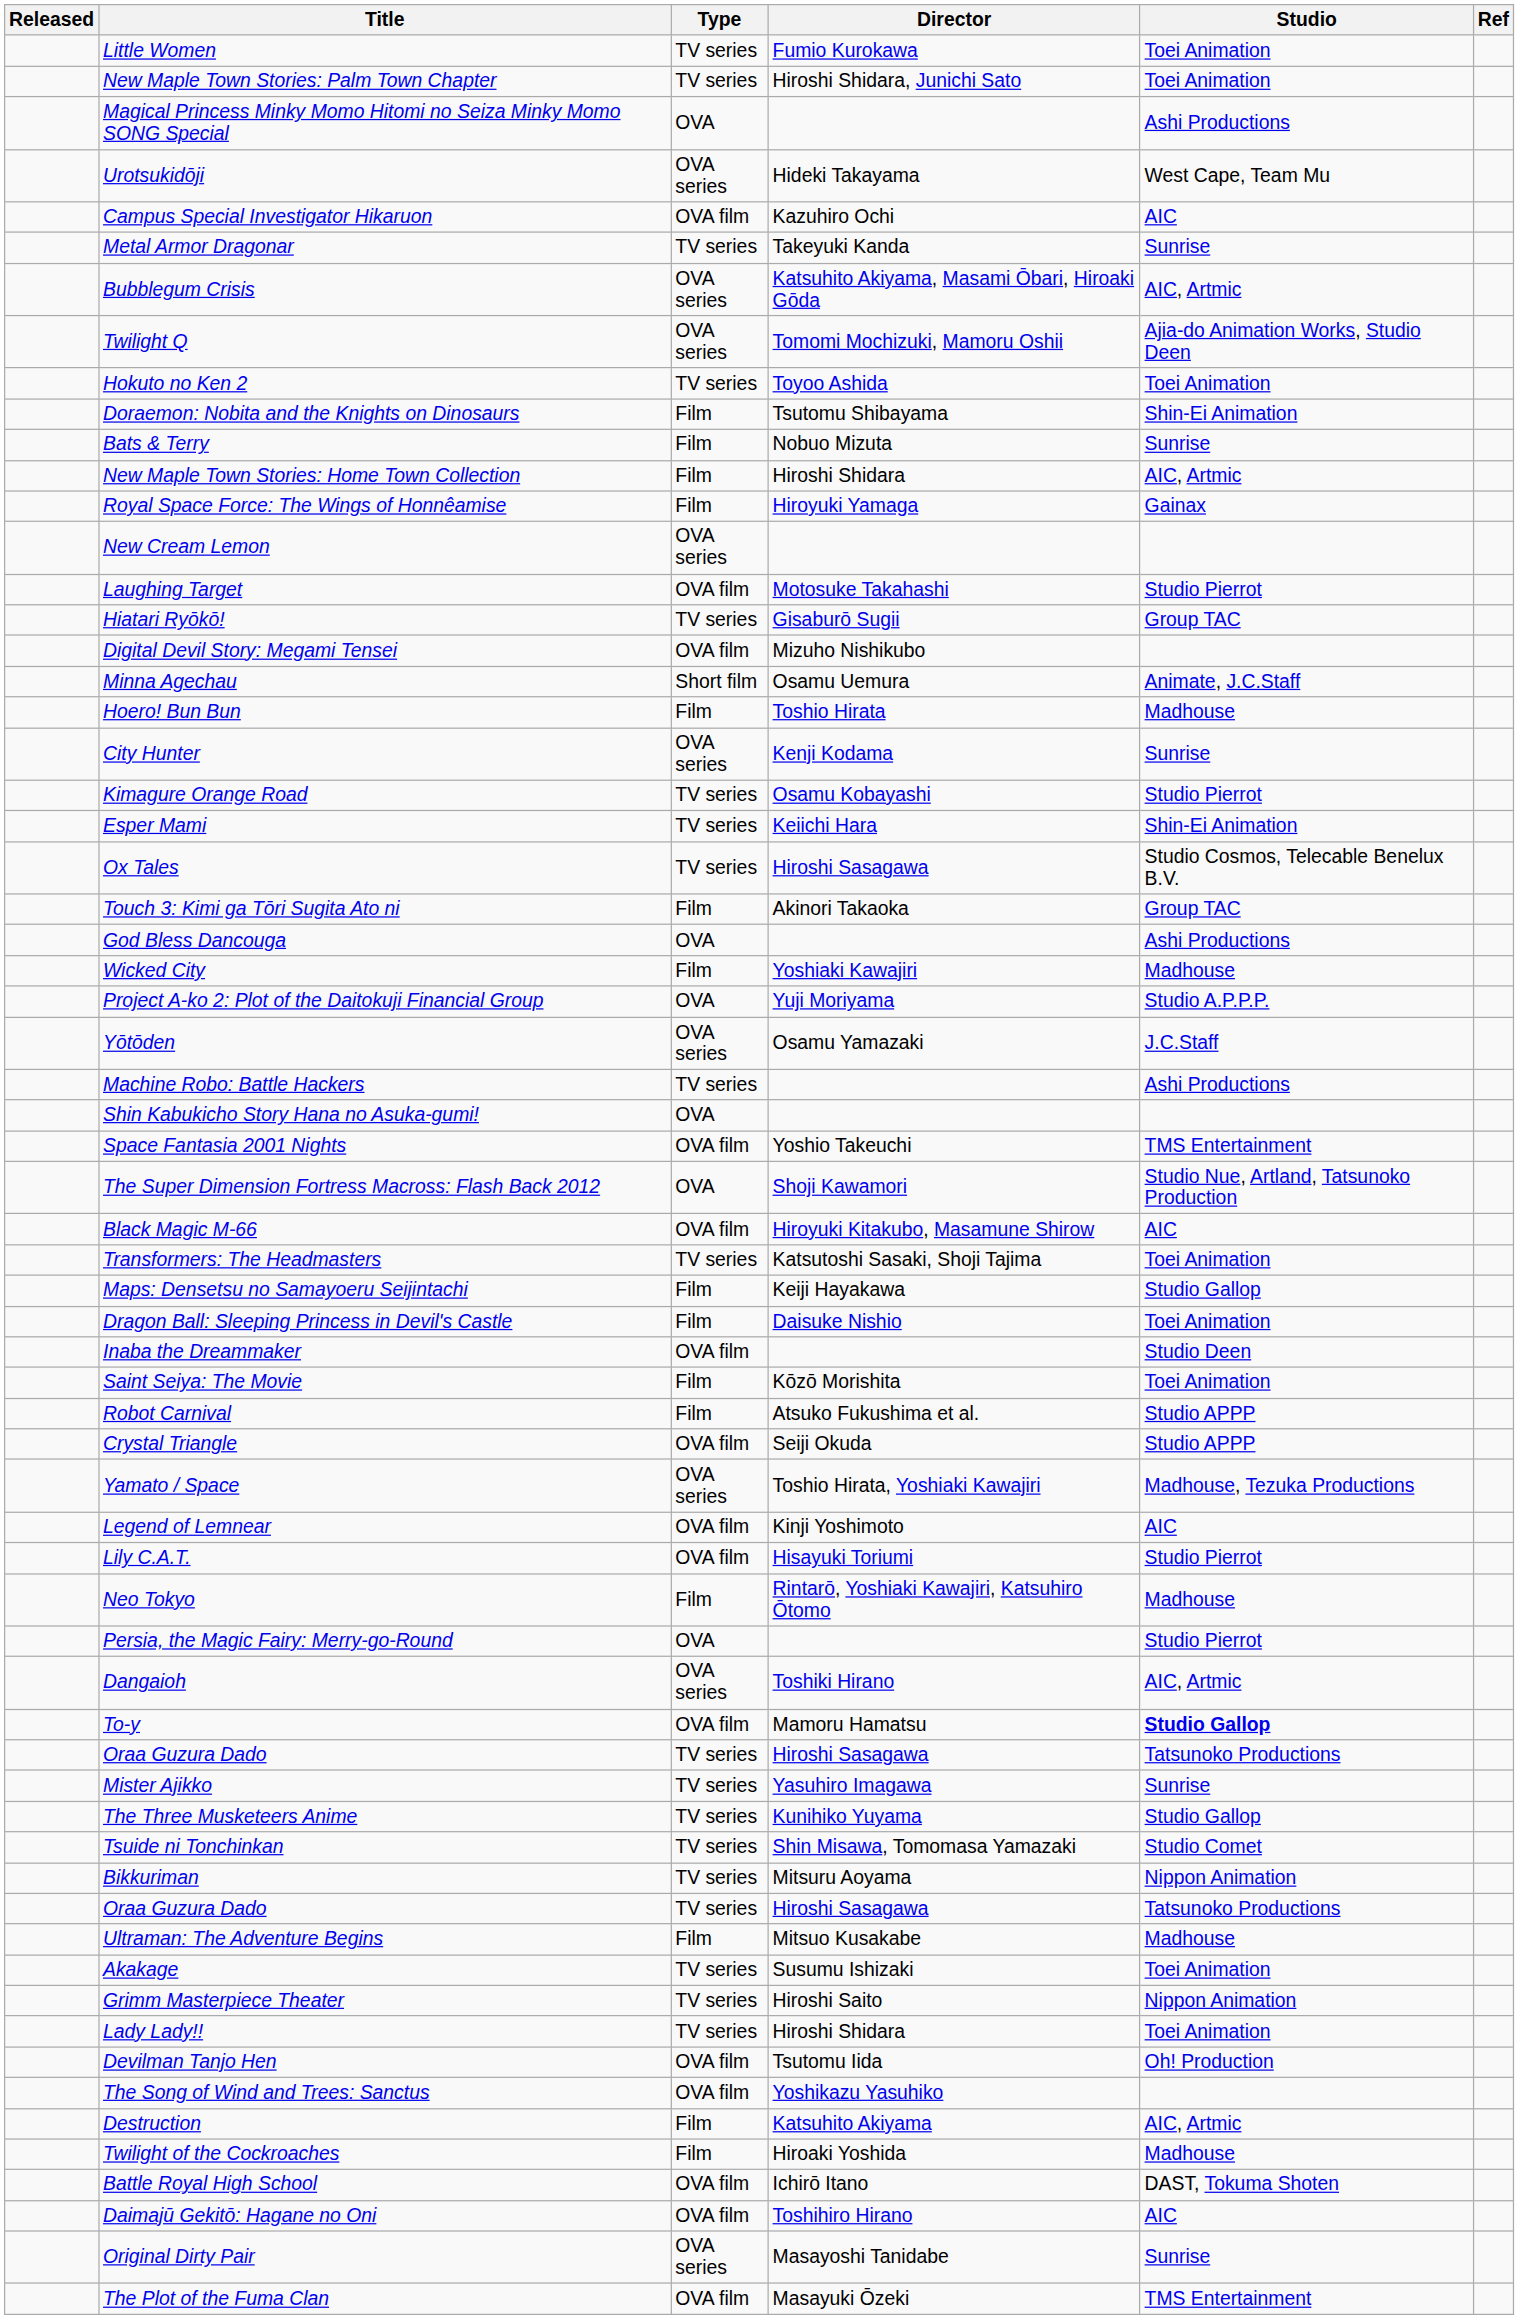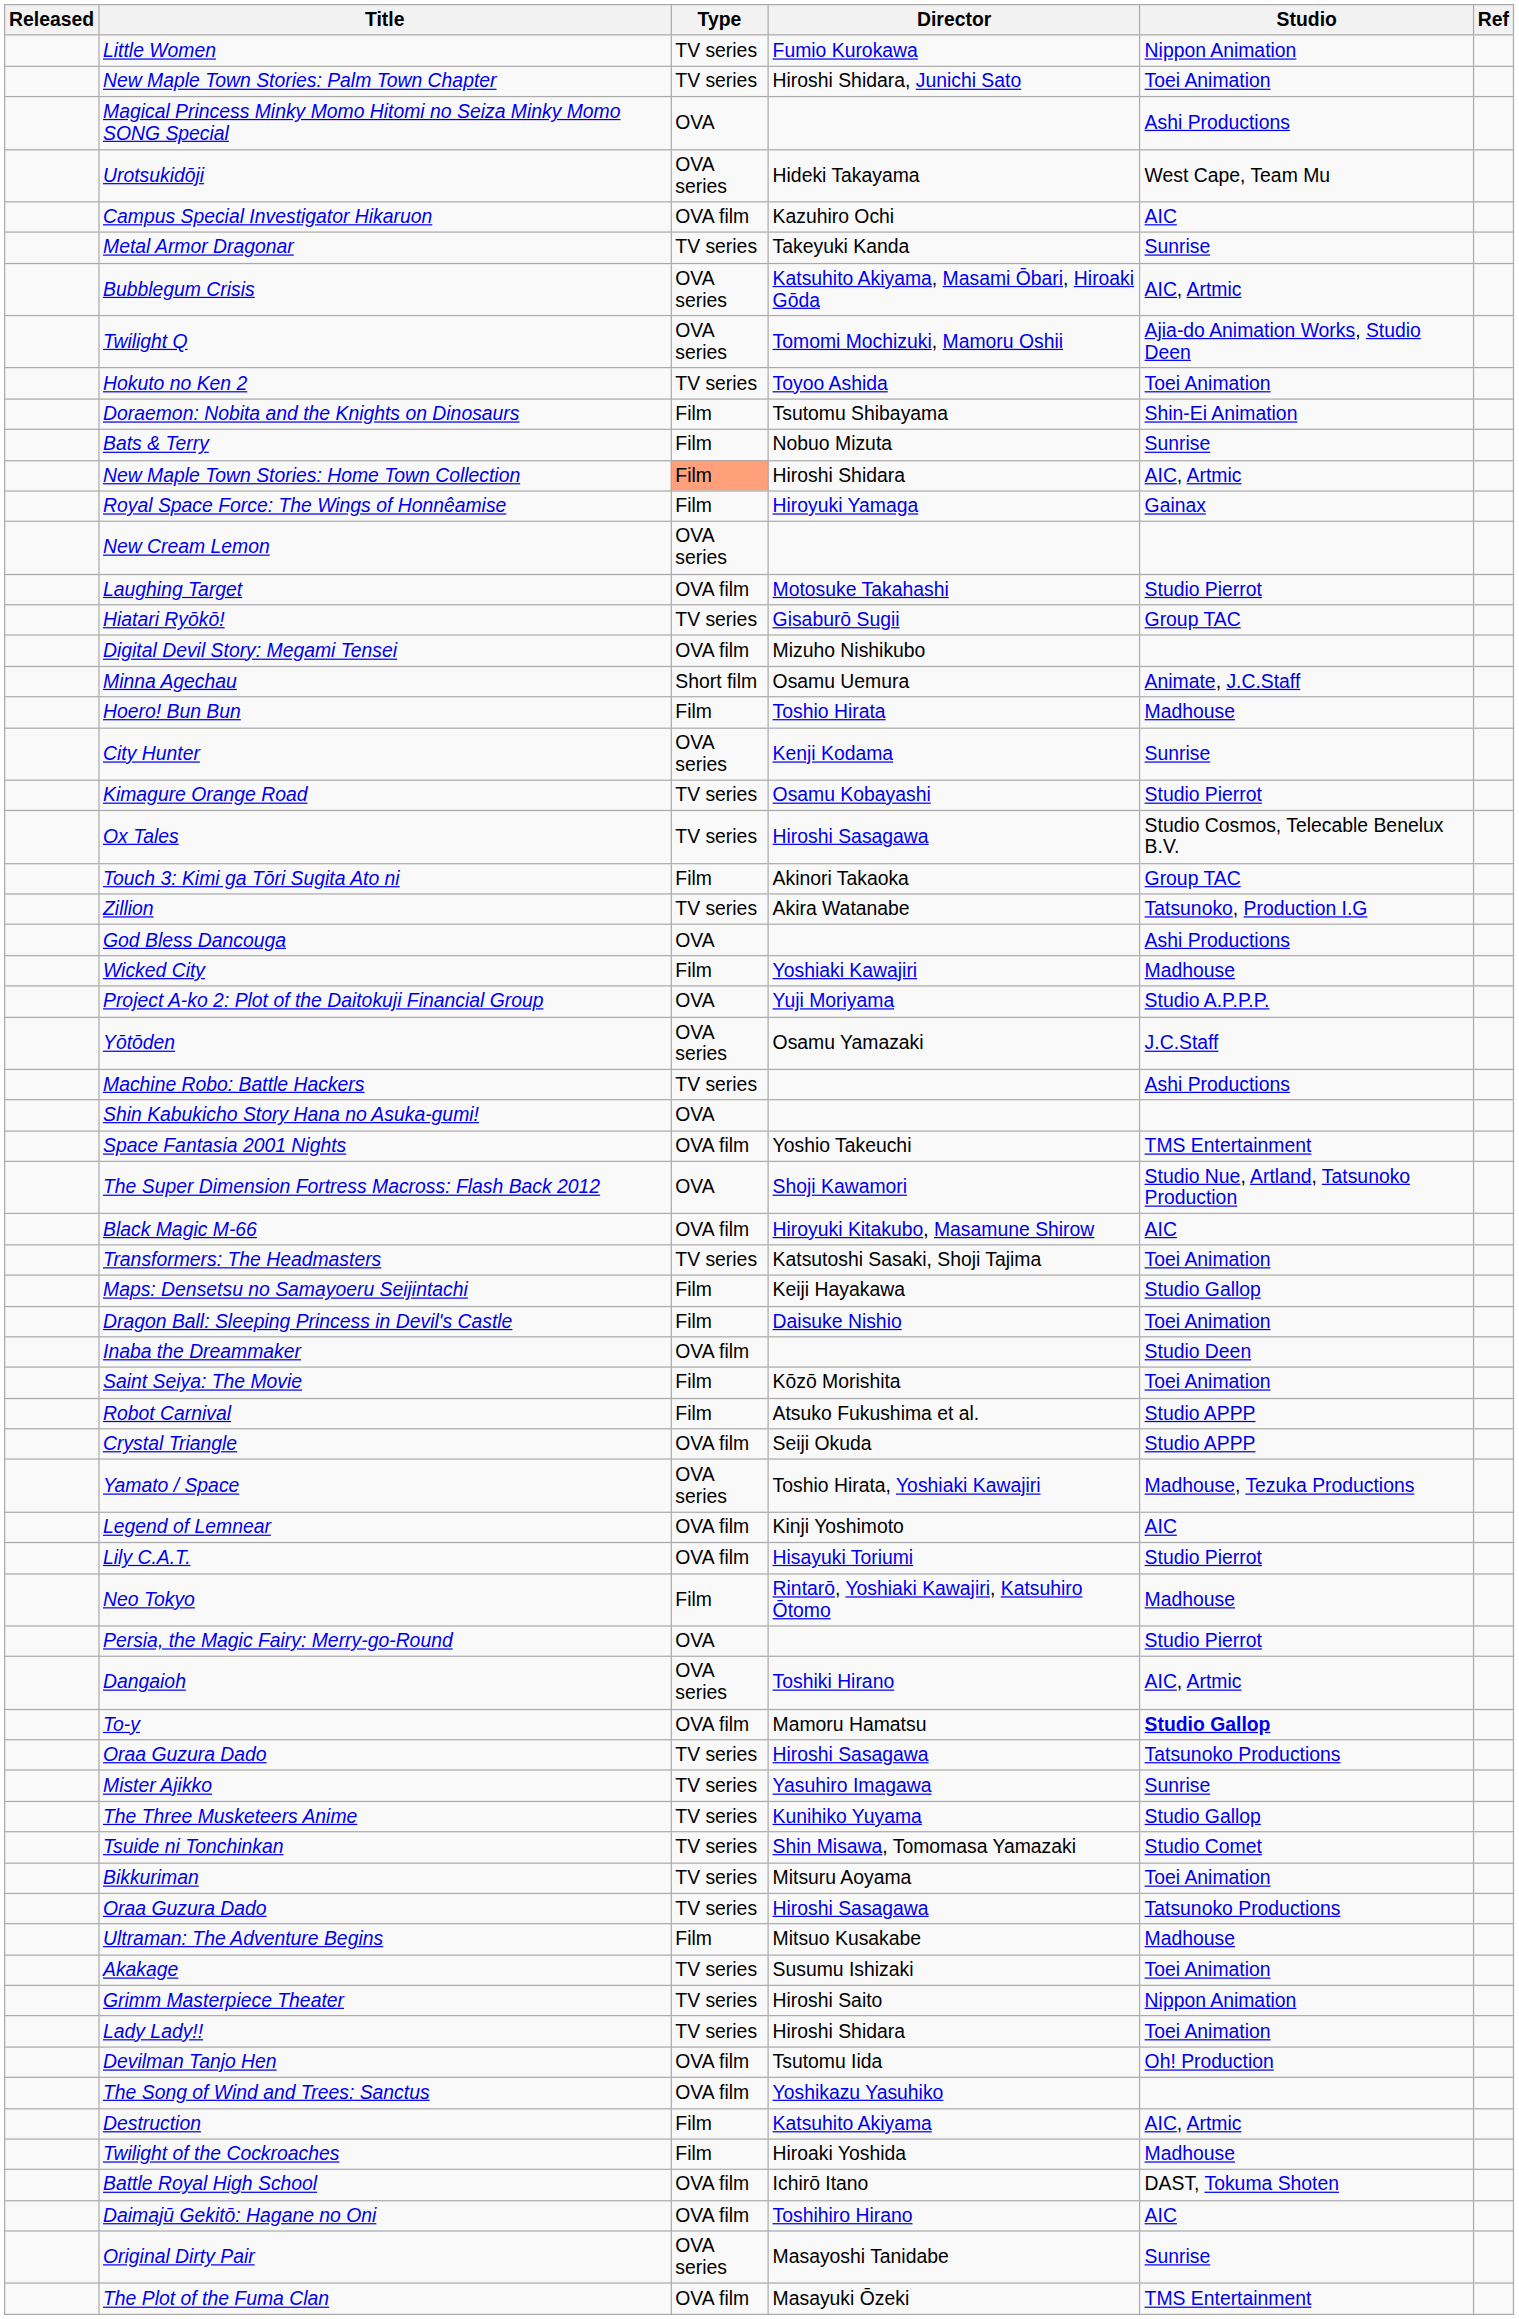Little Women | Studio: Toei Animation -> Nippon Animation
New Maple Town Stories: Home Town Collection | Type: no background -> lightsalmon background
- row: Esper Mami | TV series | Keiichi Hara | Shin-Ei Animation
+ row: Zillion | TV series | Akira Watanabe | Tatsunoko, Production I.G
Bikkuriman | Studio: Nippon Animation -> Toei Animation
